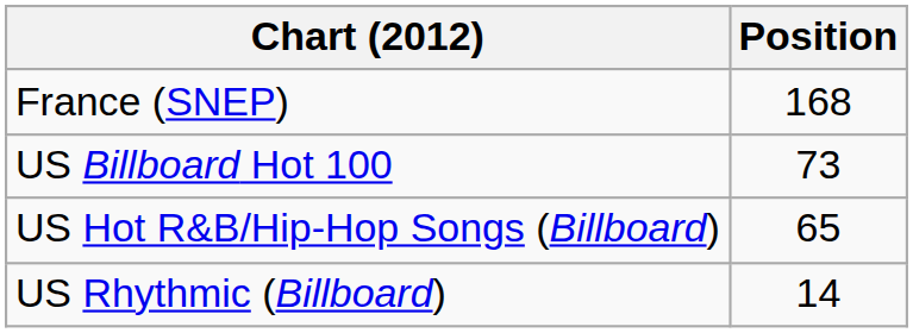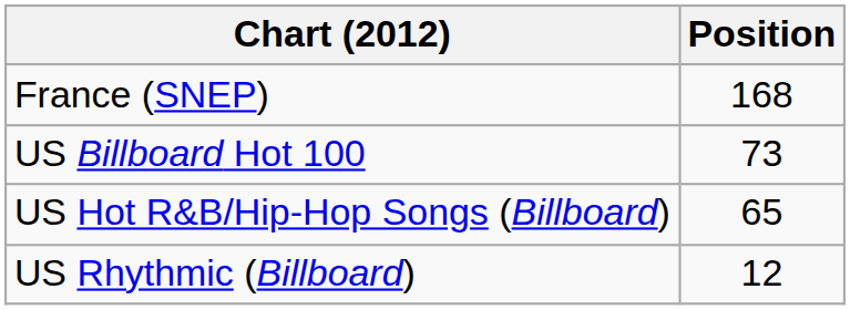US Rhythmic (Billboard) | Position: 14 -> 12
